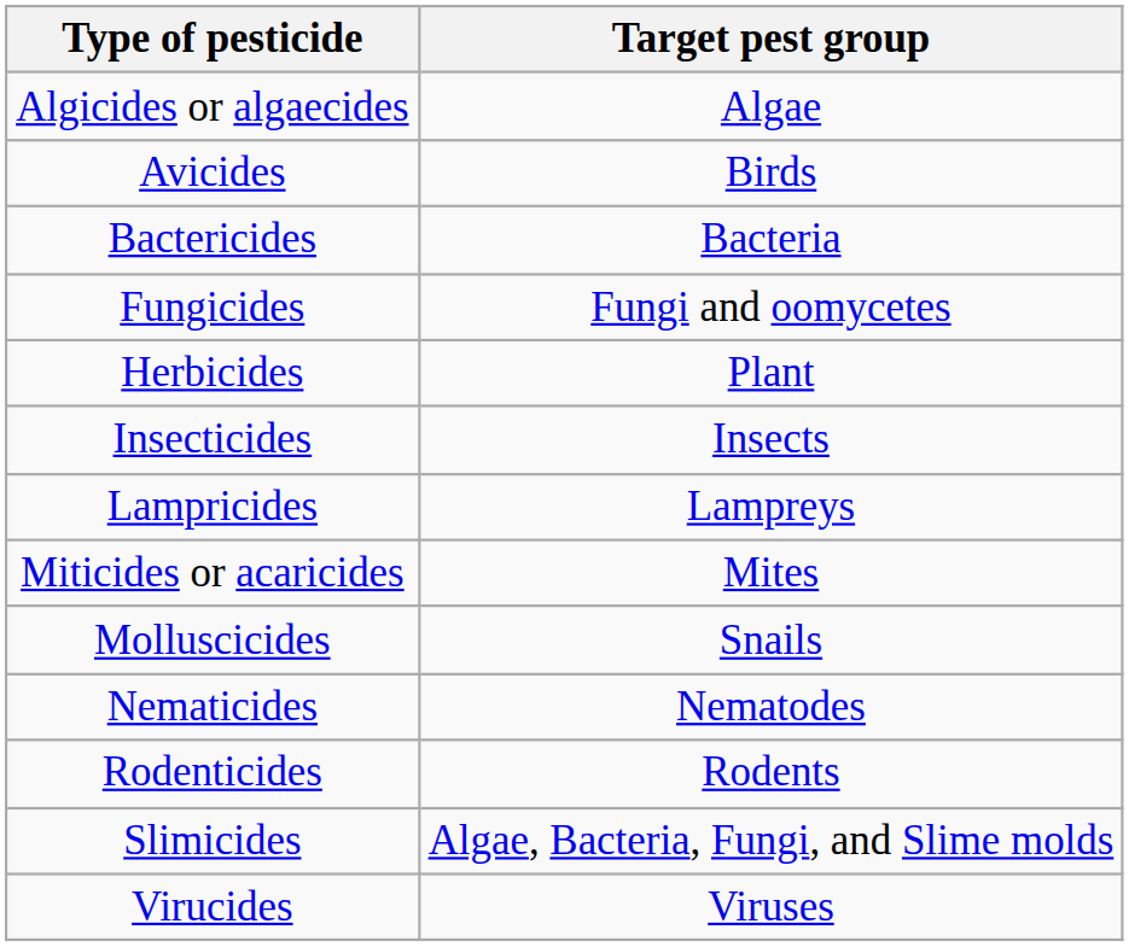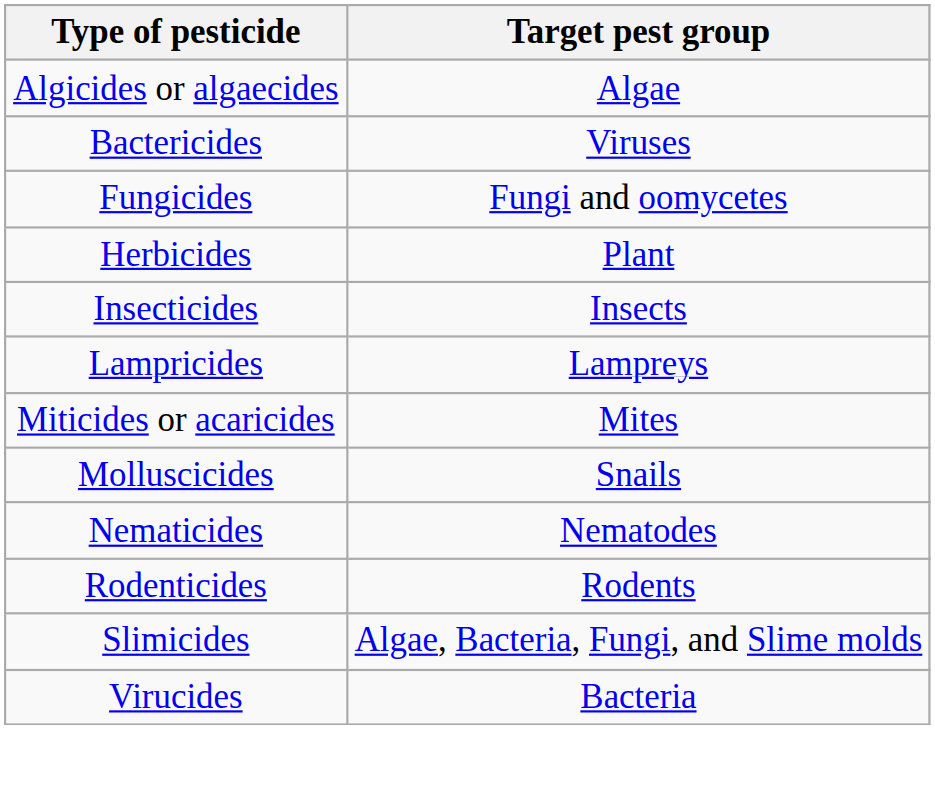- row: Avicides | Birds
Bactericides | Target pest group: Bacteria -> Viruses
Virucides | Target pest group: Viruses -> Bacteria
